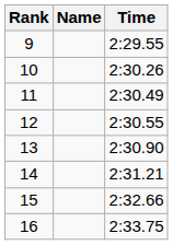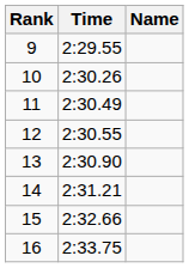columns swapped: Name <-> Time
